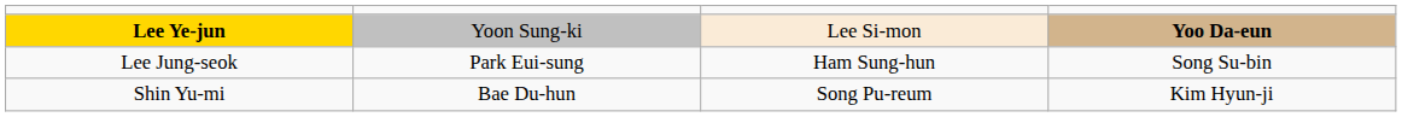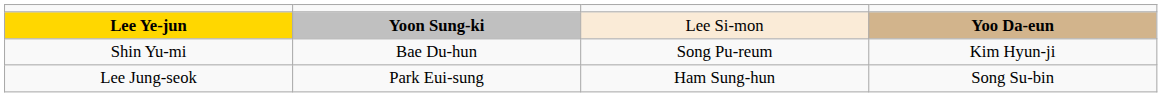Lee Ye-jun | column 2: normal -> bold
rows swapped: Shin Yu-mi <-> Lee Jung-seok
